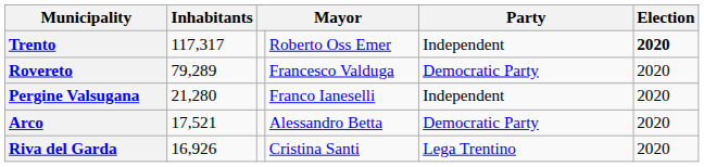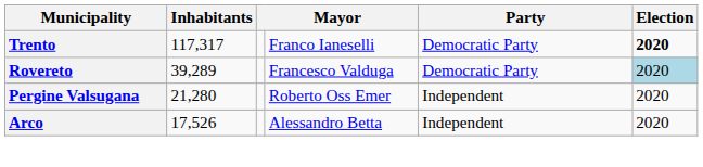Trento | column 4: Roberto Oss Emer -> Franco Ianeselli
Trento | Party: Independent -> Democratic Party
Rovereto | Inhabitants: 79,289 -> 39,289
Rovereto | Election: no background -> lightblue background
Pergine Valsugana | column 4: Franco Ianeselli -> Roberto Oss Emer
Arco | Inhabitants: 17,521 -> 17,526
Arco | Party: Democratic Party -> Independent
- row: Riva del Garda | 16,926 | Cristina Santi | Lega Trentino | 2020
